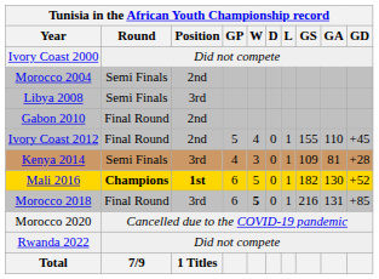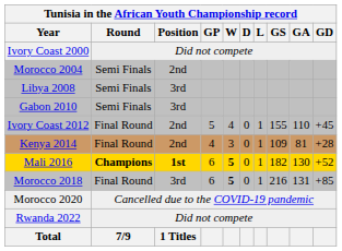Gabon 2010 | Round: Final Round -> Semi Finals
Gabon 2010 | Position: 2nd -> 3rd
Kenya 2014 | Round: Semi Finals -> Final Round
Kenya 2014 | Position: 3rd -> 2nd
Mali 2016 | W: normal -> bold
